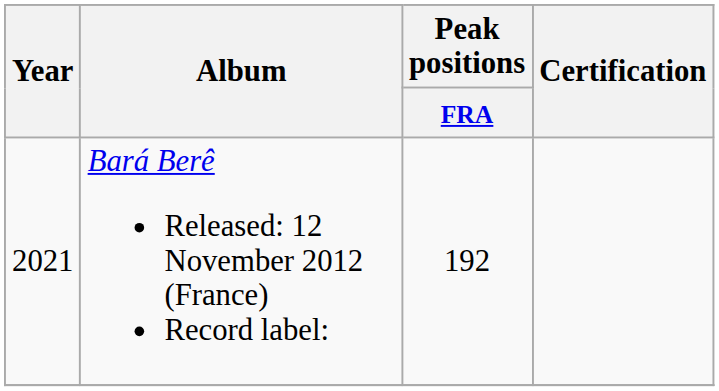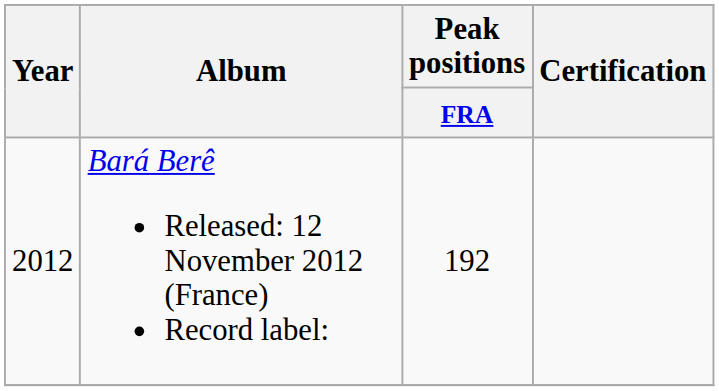Bará Berê Released: 12 November 2012 (France) Record label: | Year: 2021 -> 2012
